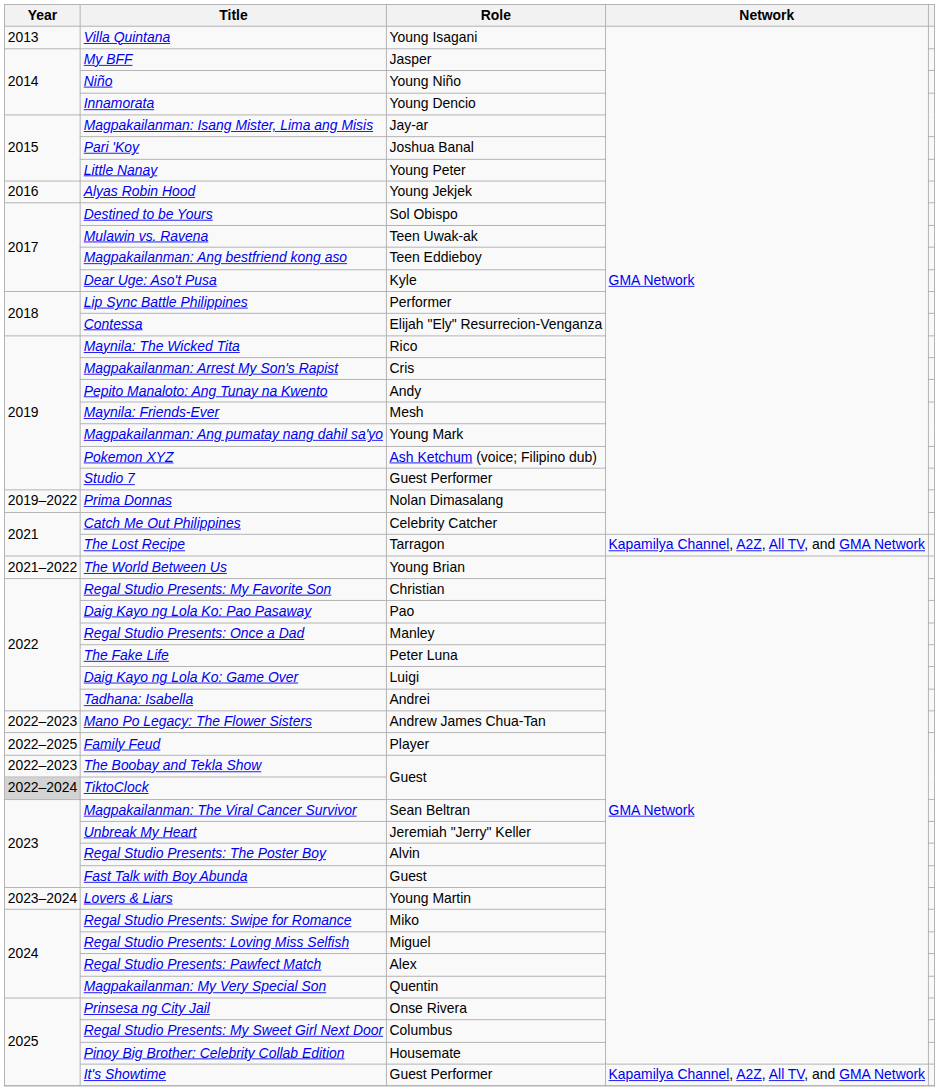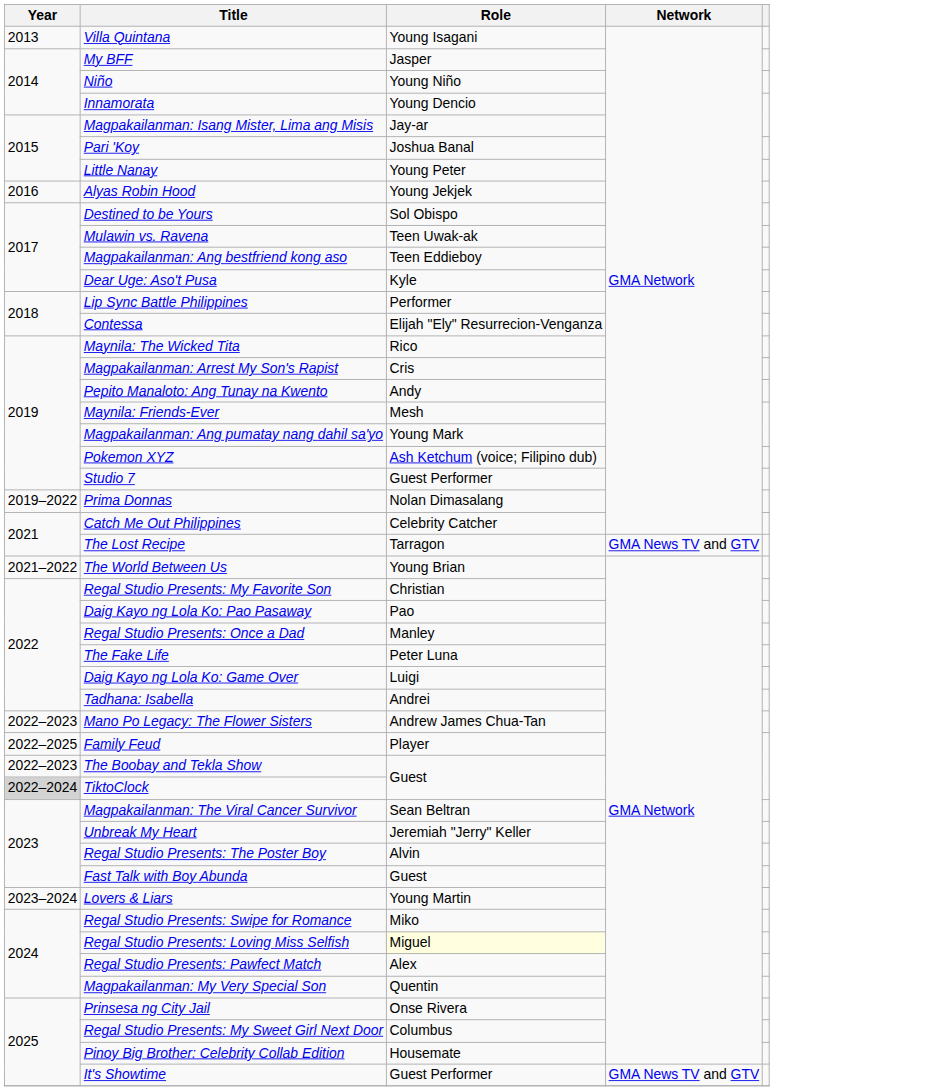The Lost Recipe | Network: Kapamilya Channel, A2Z, All TV, and GMA Network -> GMA News TV and GTV
Regal Studio Presents: Loving Miss Selfish | Role: no background -> lightyellow background
It's Showtime | Network: Kapamilya Channel, A2Z, All TV, and GMA Network -> GMA News TV and GTV
